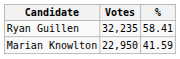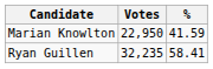rows swapped: Ryan Guillen <-> Marian Knowlton
